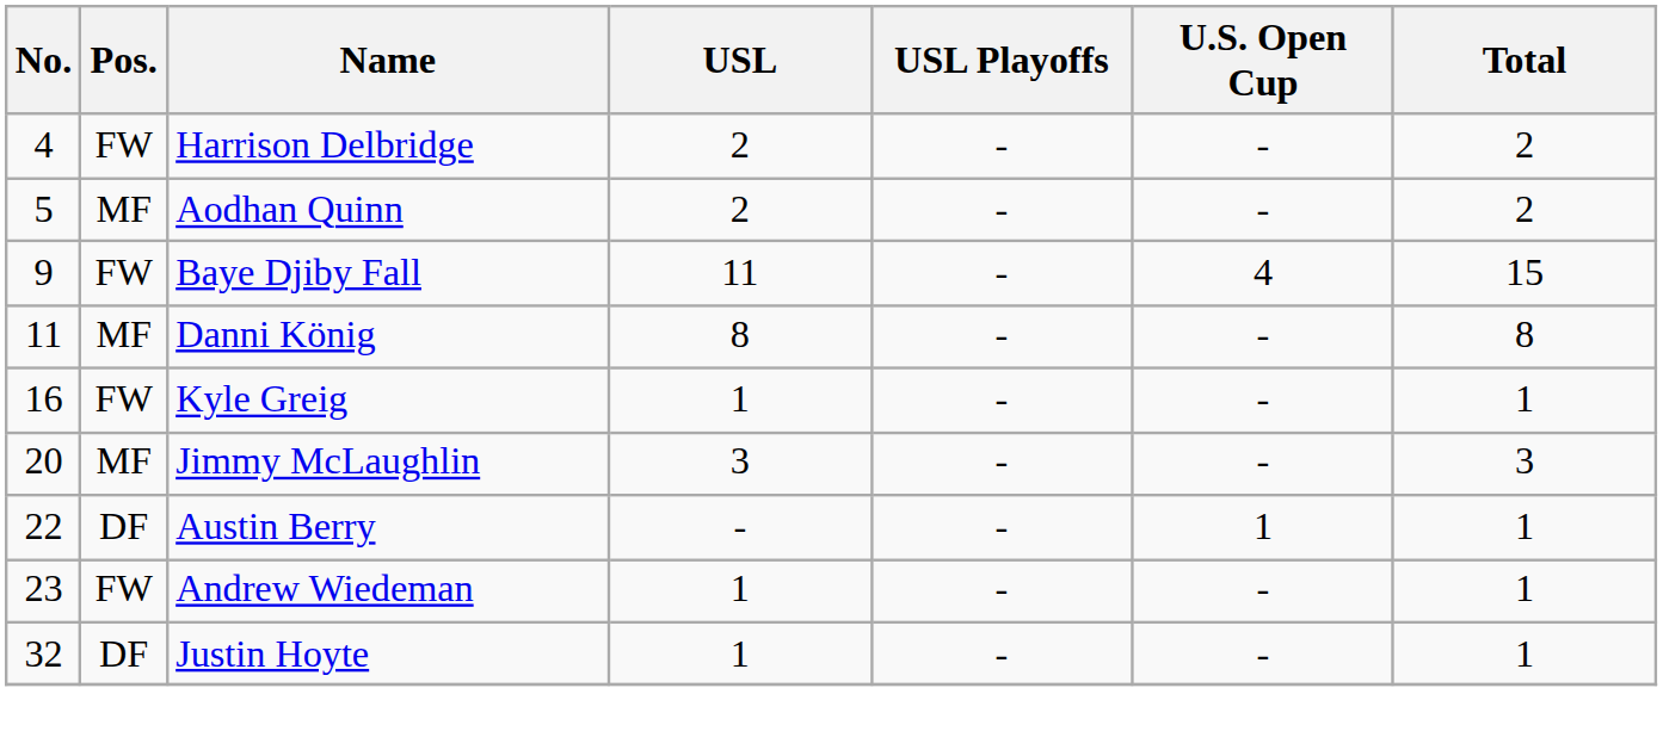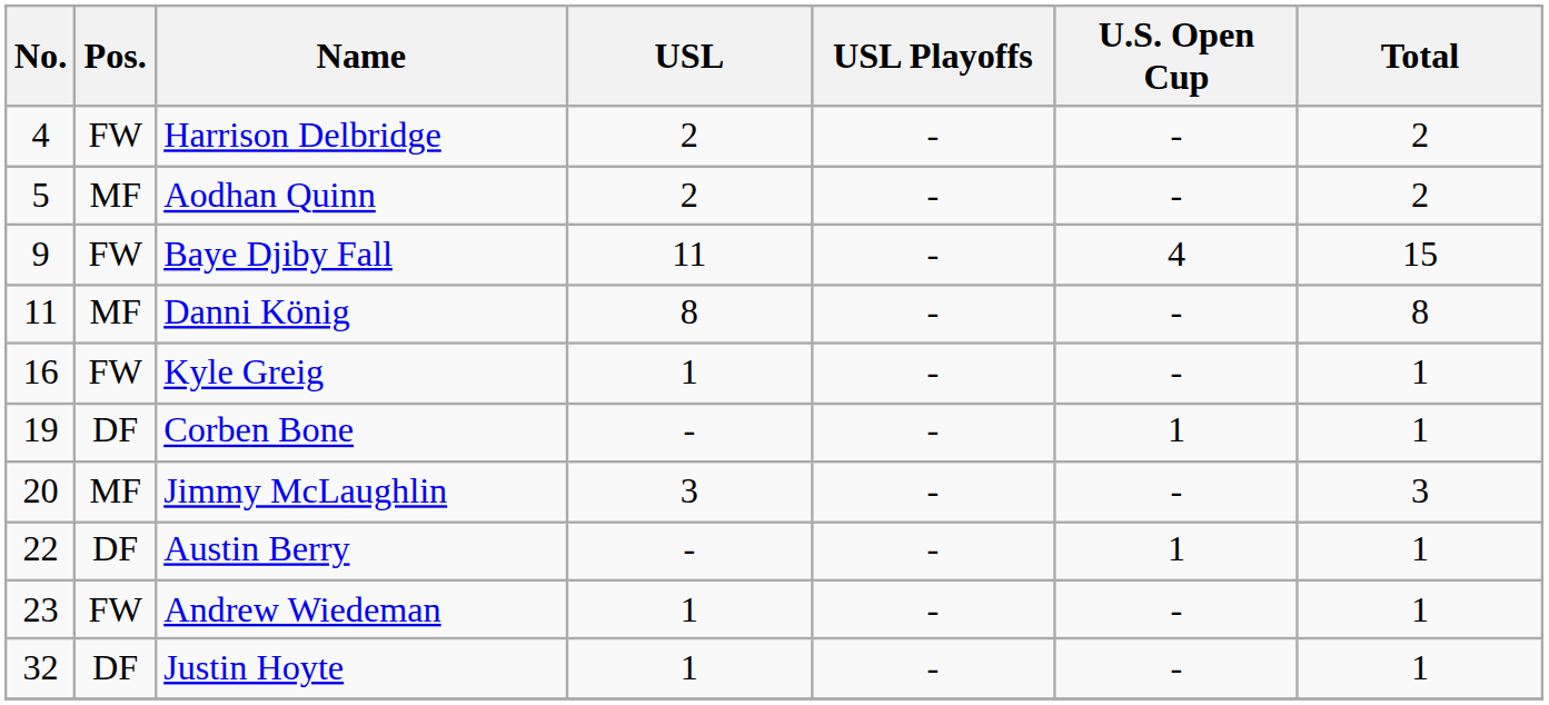+ row: 19 | DF | Corben Bone | - | - | 1 | 1
